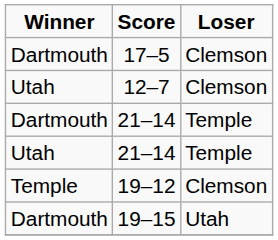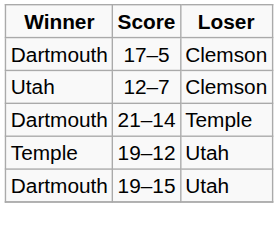- row: Utah | 21–14 | Temple
19–12 | Loser: Clemson -> Utah
